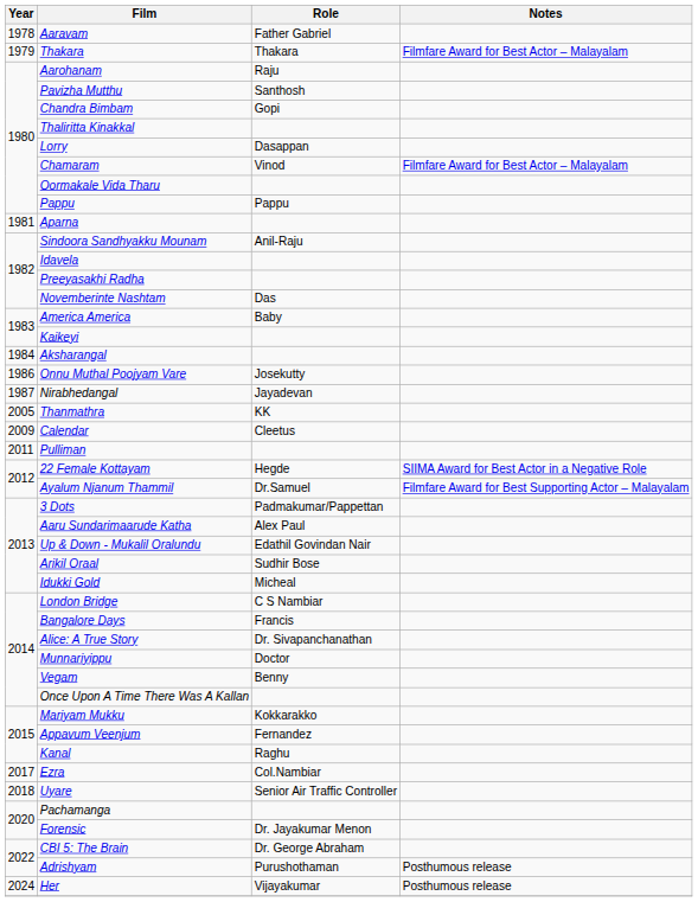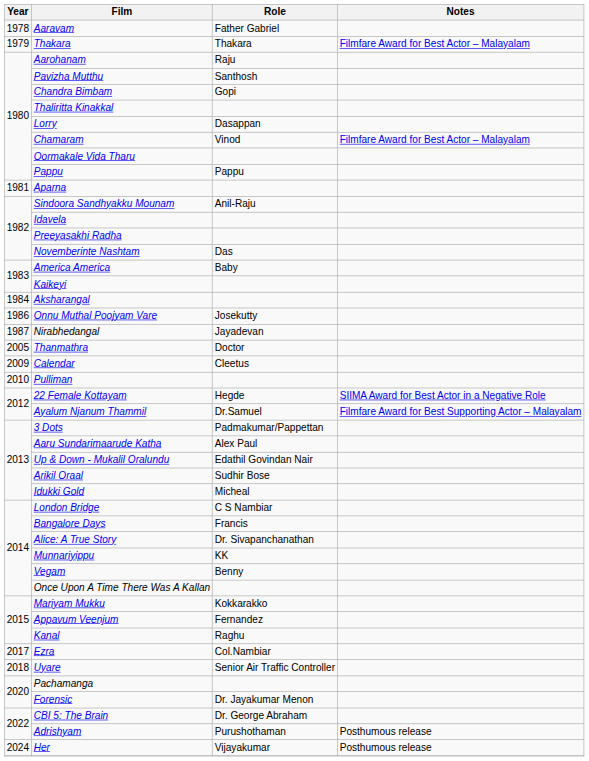Thanmathra | Role: KK -> Doctor
Pulliman | Year: 2011 -> 2010
Munnariyippu | Role: Doctor -> KK
